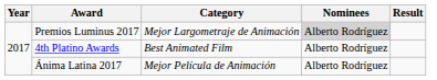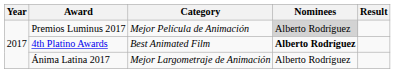Premios Luminus 2017 | Category: Mejor Largometraje de Animación -> Mejor Película de Animación
4th Platino Awards | Nominees: normal -> bold
Ánima Latina 2017 | Category: Mejor Película de Animación -> Mejor Largometraje de Animación
